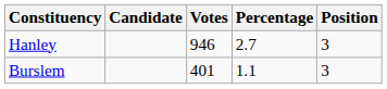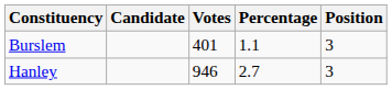rows swapped: Burslem <-> Hanley
